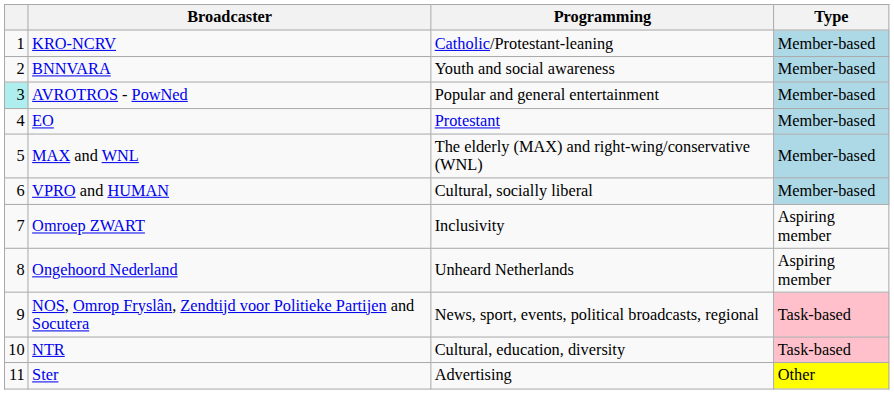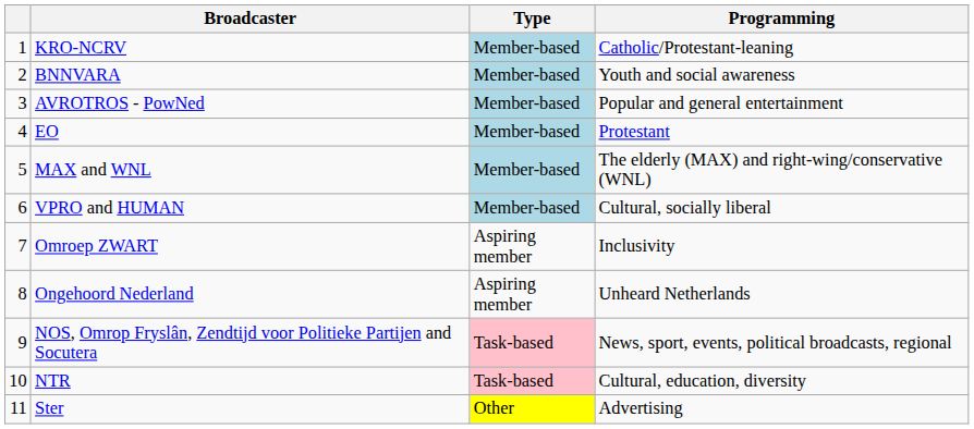columns swapped: Type <-> Programming
AVROTROS - PowNed | column 1: paleturquoise background -> no background
